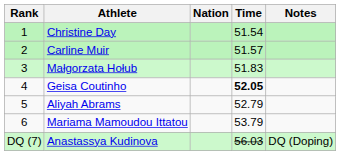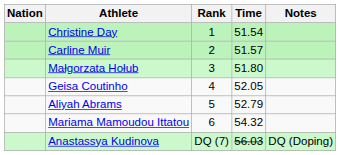columns swapped: Rank <-> Nation
Małgorzata Hołub | Time: 51.83 -> 51.80
Geisa Coutinho | Time: bold -> normal
Mariama Mamoudou Ittatou | Time: 53.79 -> 54.32
